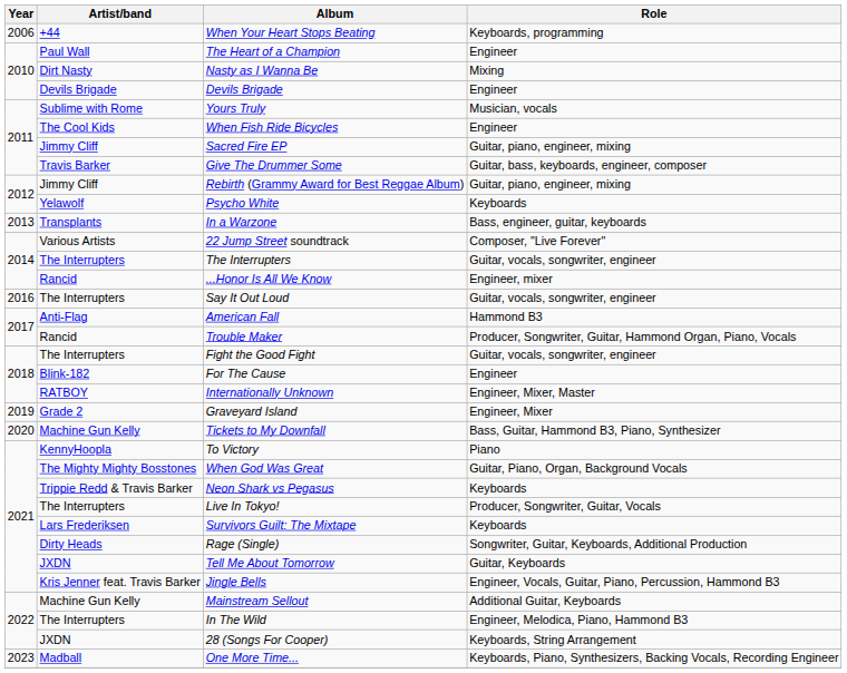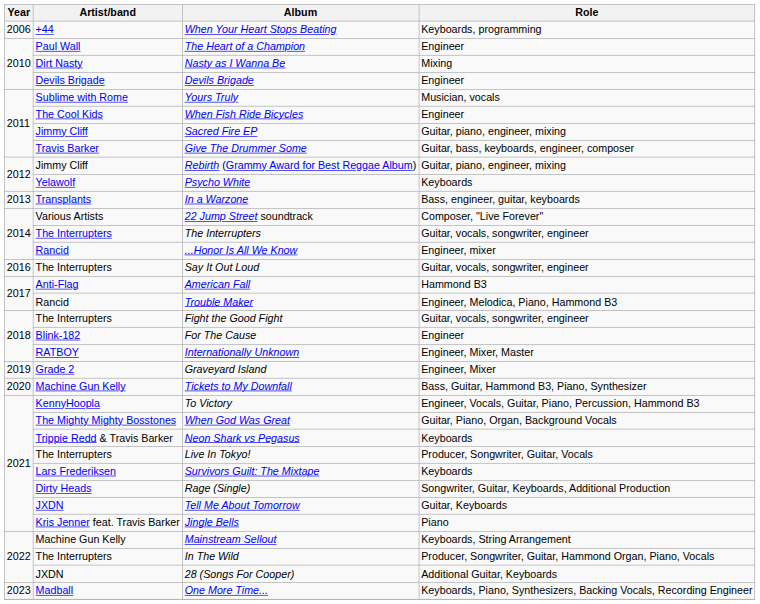Trouble Maker | Role: Producer, Songwriter, Guitar, Hammond Organ, Piano, Vocals -> Engineer, Melodica, Piano, Hammond B3
To Victory | Role: Piano -> Engineer, Vocals, Guitar, Piano, Percussion, Hammond B3
Jingle Bells | Role: Engineer, Vocals, Guitar, Piano, Percussion, Hammond B3 -> Piano
Mainstream Sellout | Role: Additional Guitar, Keyboards -> Keyboards, String Arrangement
In The Wild | Role: Engineer, Melodica, Piano, Hammond B3 -> Producer, Songwriter, Guitar, Hammond Organ, Piano, Vocals
28 (Songs For Cooper) | Role: Keyboards, String Arrangement -> Additional Guitar, Keyboards
